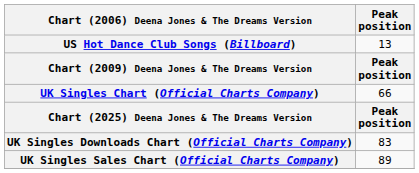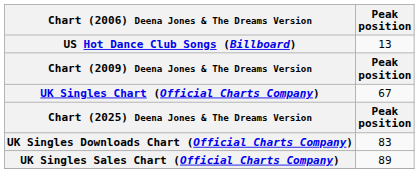UK Singles Chart (Official Charts Company) | Peak position: 66 -> 67
